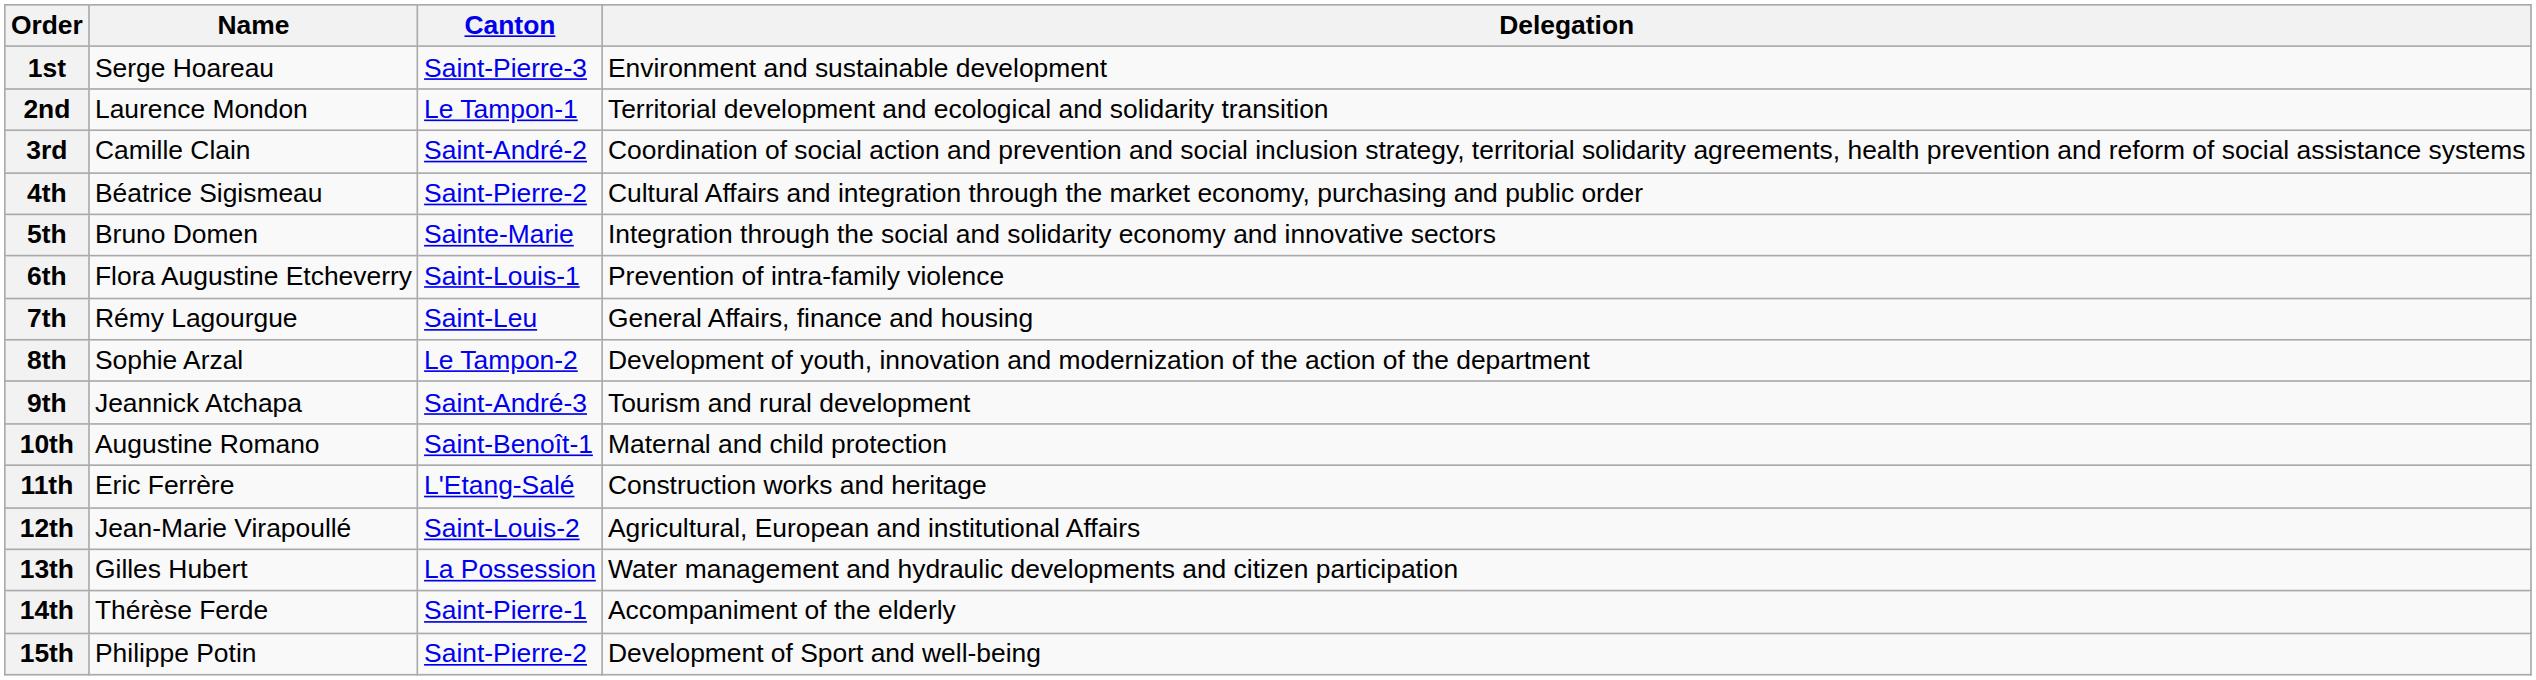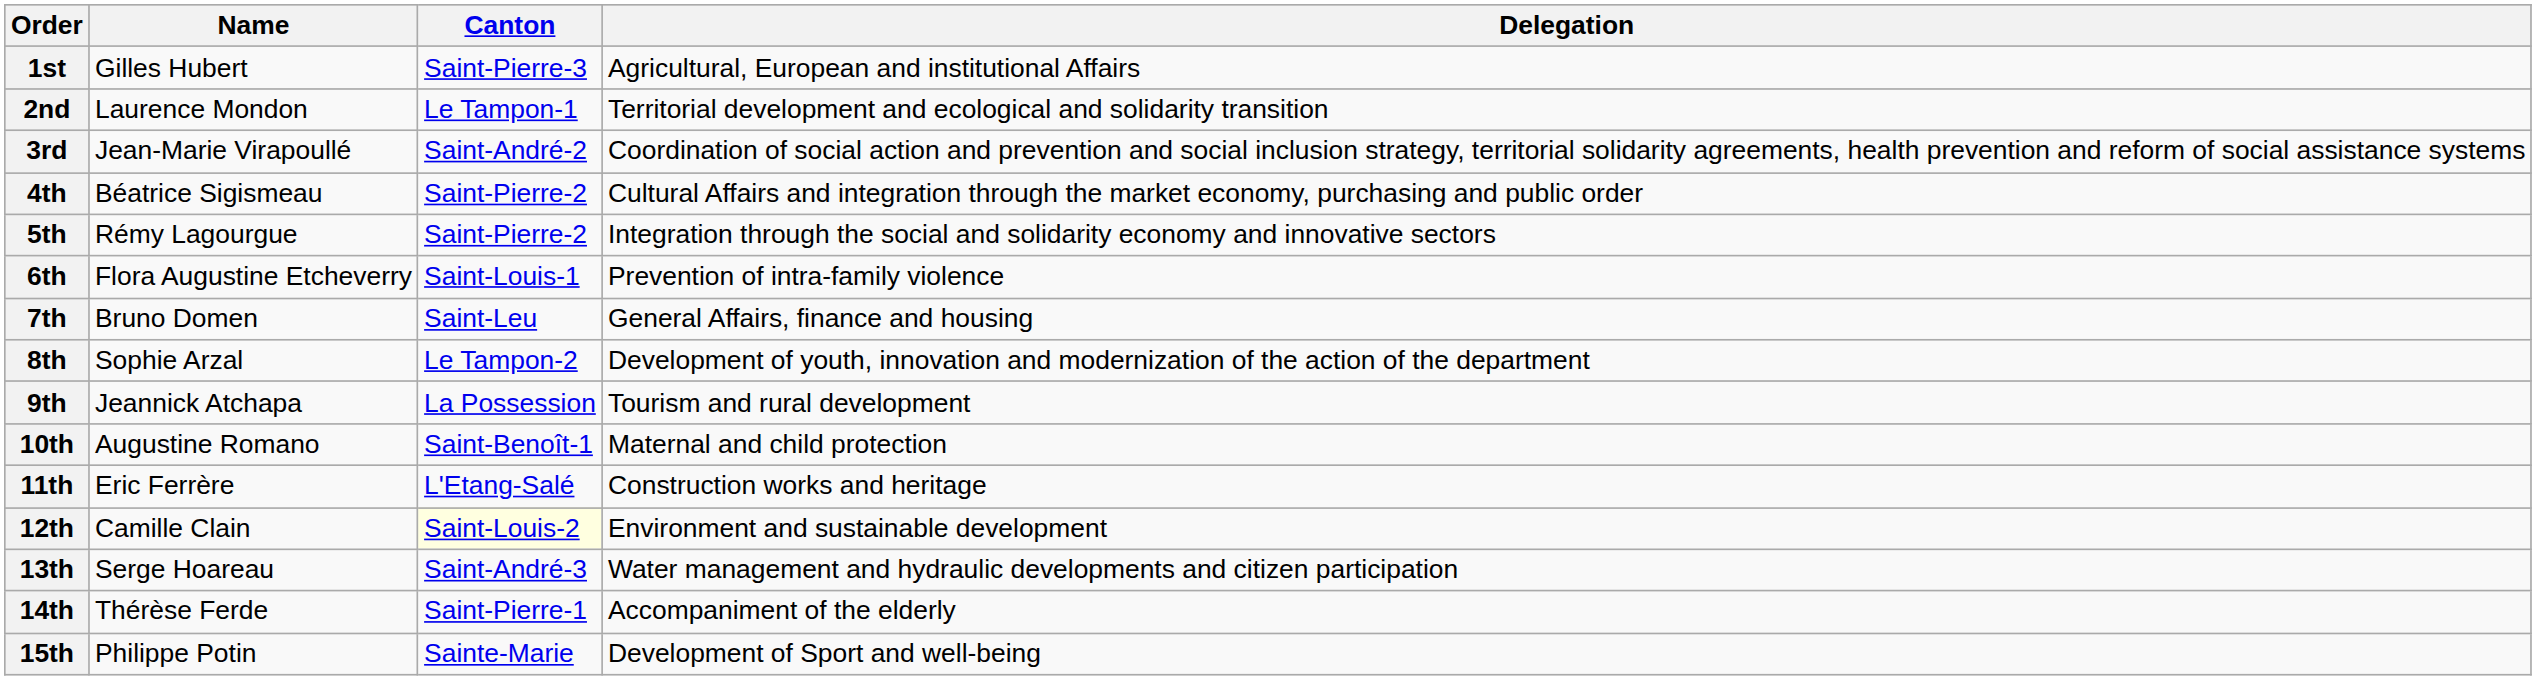1st | Name: Serge Hoareau -> Gilles Hubert
1st | Delegation: Environment and sustainable development -> Agricultural, European and institutional Affairs
3rd | Name: Camille Clain -> Jean-Marie Virapoullé
5th | Name: Bruno Domen -> Rémy Lagourgue
5th | Canton: Sainte-Marie -> Saint-Pierre-2
7th | Name: Rémy Lagourgue -> Bruno Domen
9th | Canton: Saint-André-3 -> La Possession
12th | Name: Jean-Marie Virapoullé -> Camille Clain
12th | Canton: no background -> lightyellow background
12th | Delegation: Agricultural, European and institutional Affairs -> Environment and sustainable development
13th | Name: Gilles Hubert -> Serge Hoareau
13th | Canton: La Possession -> Saint-André-3
15th | Canton: Saint-Pierre-2 -> Sainte-Marie
